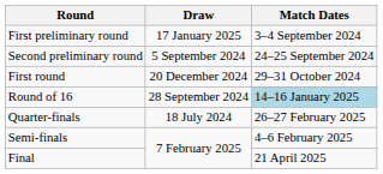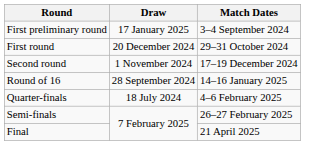- row: Second preliminary round | 5 September 2024 | 24–25 September 2024
+ row: Second round | 1 November 2024 | 17–19 December 2024
Round of 16 | Match Dates: lightblue background -> no background
Quarter-finals | Match Dates: 26–27 February 2025 -> 4–6 February 2025
Semi-finals | Match Dates: 4–6 February 2025 -> 26–27 February 2025
